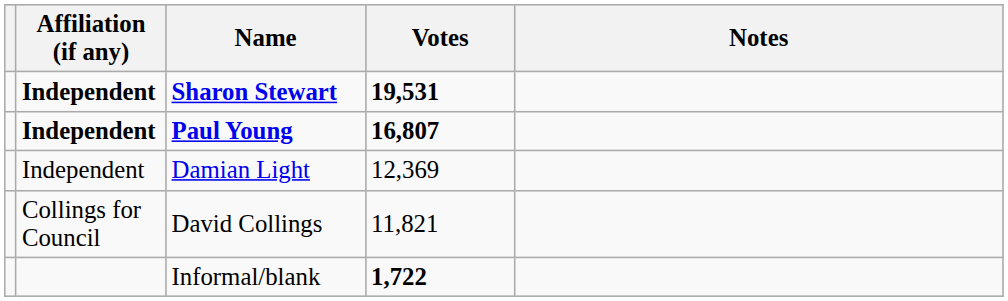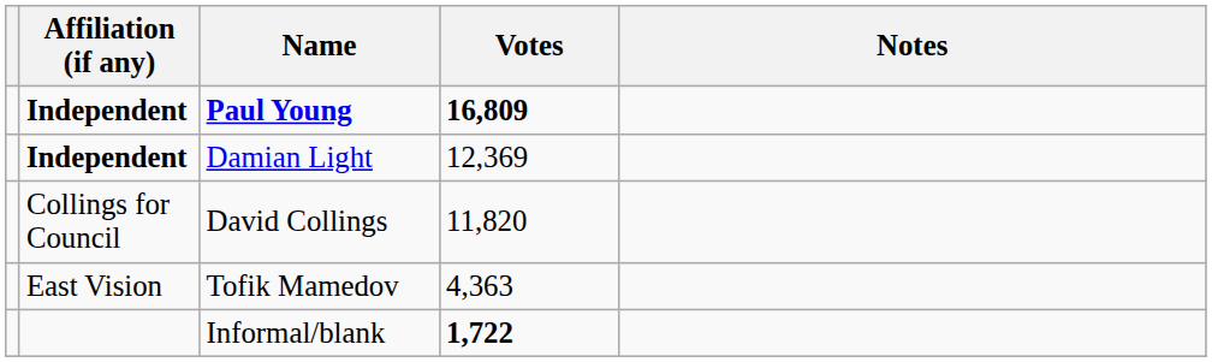- row: Independent | Sharon Stewart | 19,531
Paul Young | Votes: 16,807 -> 16,809
Damian Light | Affiliation (if any): normal -> bold
David Collings | Votes: 11,821 -> 11,820
+ row: East Vision | Tofik Mamedov | 4,363
